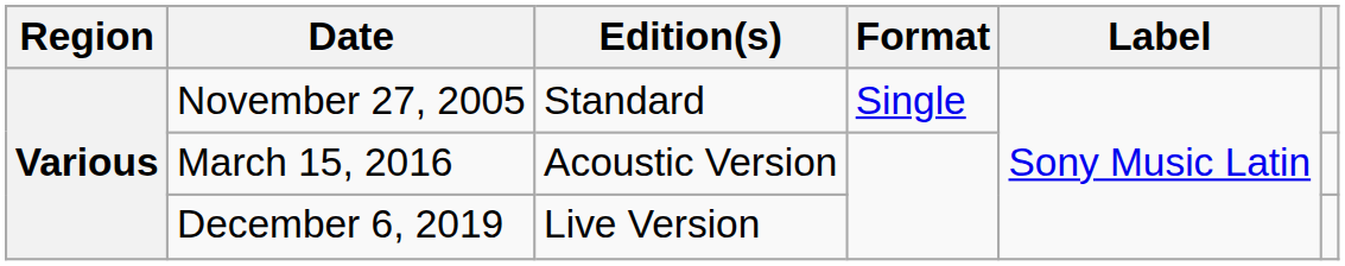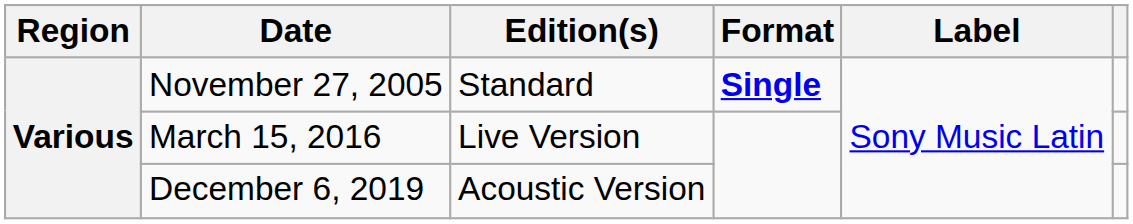November 27, 2005 | Format: normal -> bold
March 15, 2016 | Edition(s): Acoustic Version -> Live Version
December 6, 2019 | Edition(s): Live Version -> Acoustic Version
